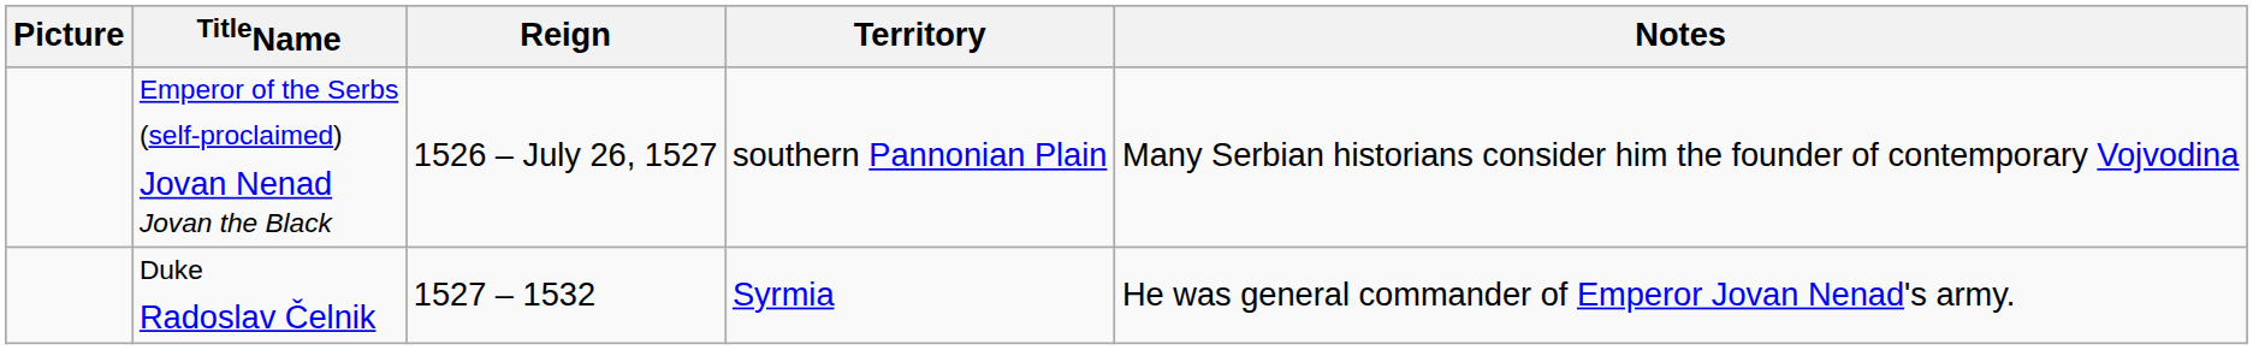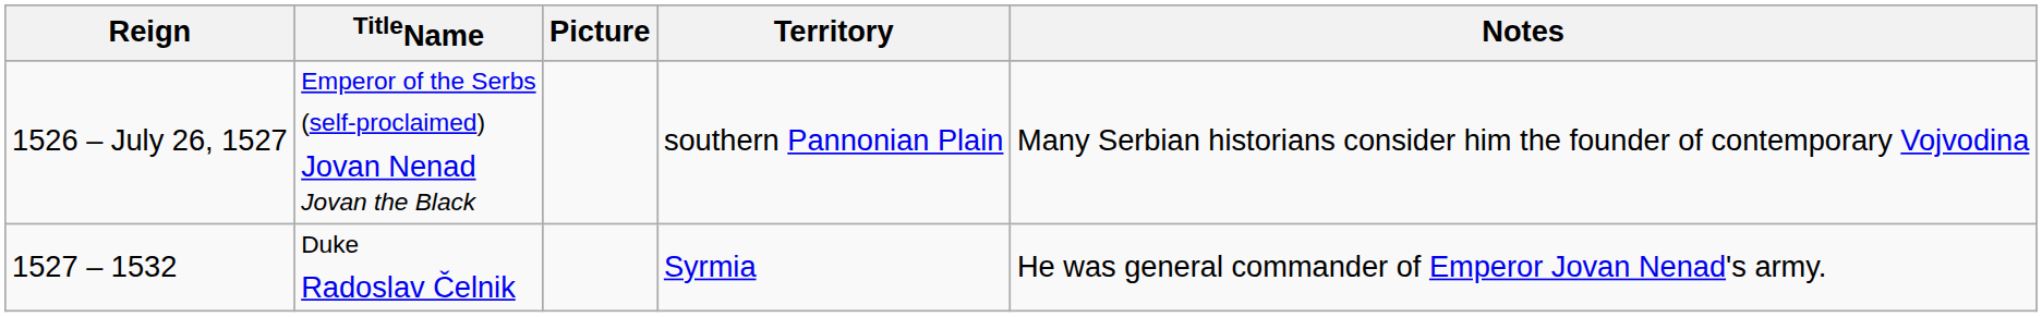columns swapped: Picture <-> Reign
